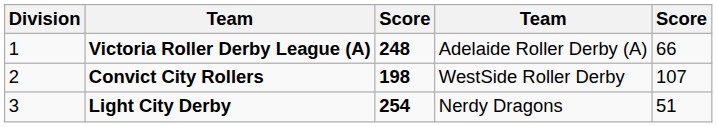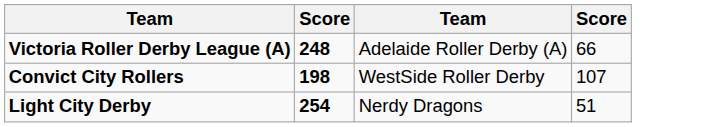- column: Division | 1 | 2 | 3
